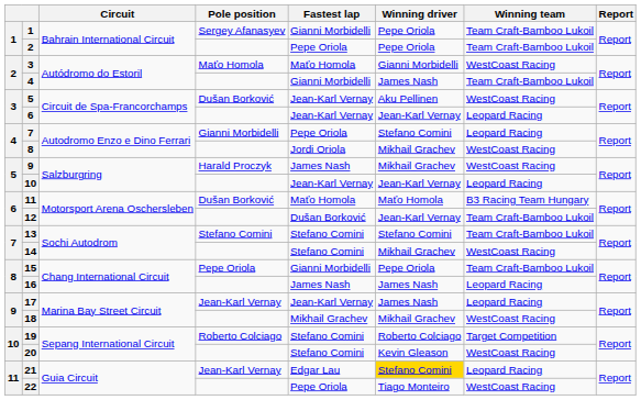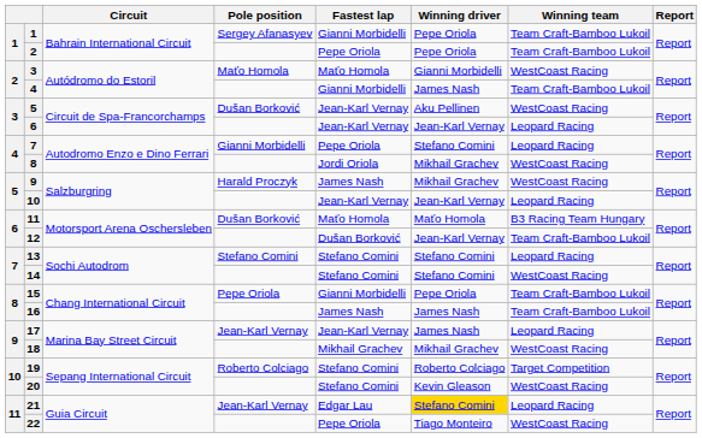13 | Winning team: Team Craft-Bamboo Lukoil -> Leopard Racing
14 | Winning driver: Mikhail Grachev -> Stefano Comini
16 | Winning team: Leopard Racing -> Team Craft-Bamboo Lukoil
